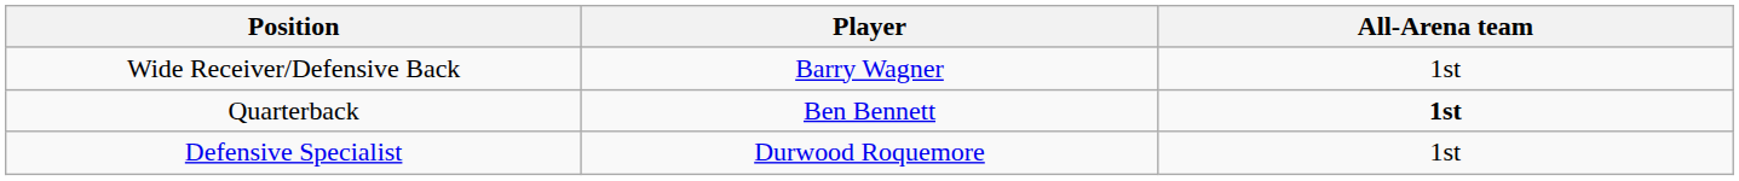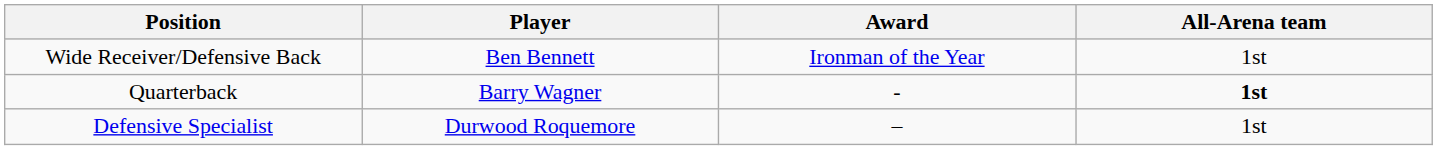+ column: Award | Ironman of the Year | - | –
Wide Receiver/Defensive Back | Player: Barry Wagner -> Ben Bennett
Quarterback | Player: Ben Bennett -> Barry Wagner
